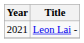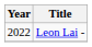Leon Lai - | Year: 2021 -> 2022
